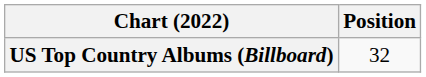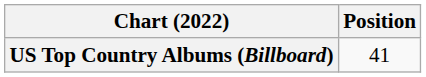US Top Country Albums (Billboard) | Position: 32 -> 41
